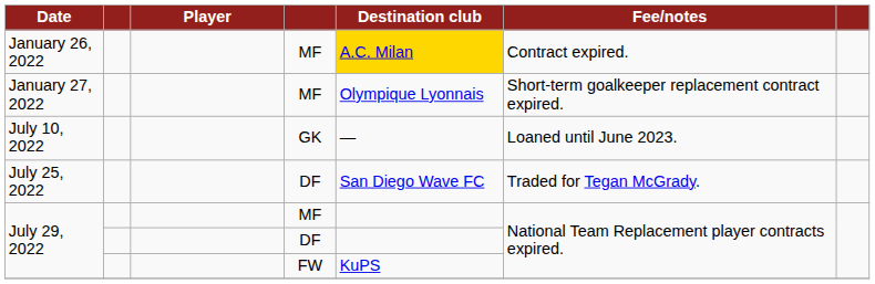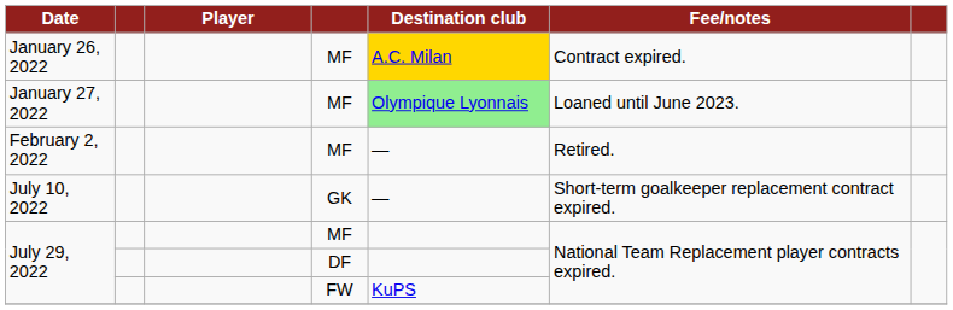January 27, 2022 | Destination club: no background -> lightgreen background
January 27, 2022 | Fee/notes: Short-term goalkeeper replacement contract expired. -> Loaned until June 2023.
+ row: February 2, 2022 | MF | — | Retired.
July 10, 2022 | Fee/notes: Loaned until June 2023. -> Short-term goalkeeper replacement contract expired.
- row: July 25, 2022 | DF | San Diego Wave FC | Traded for Tegan McGrady.
